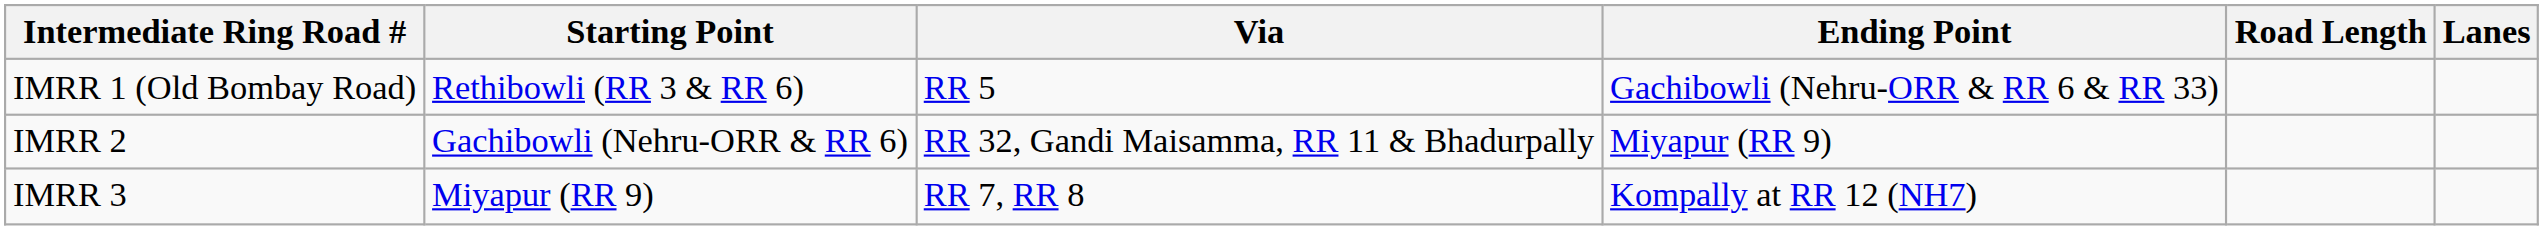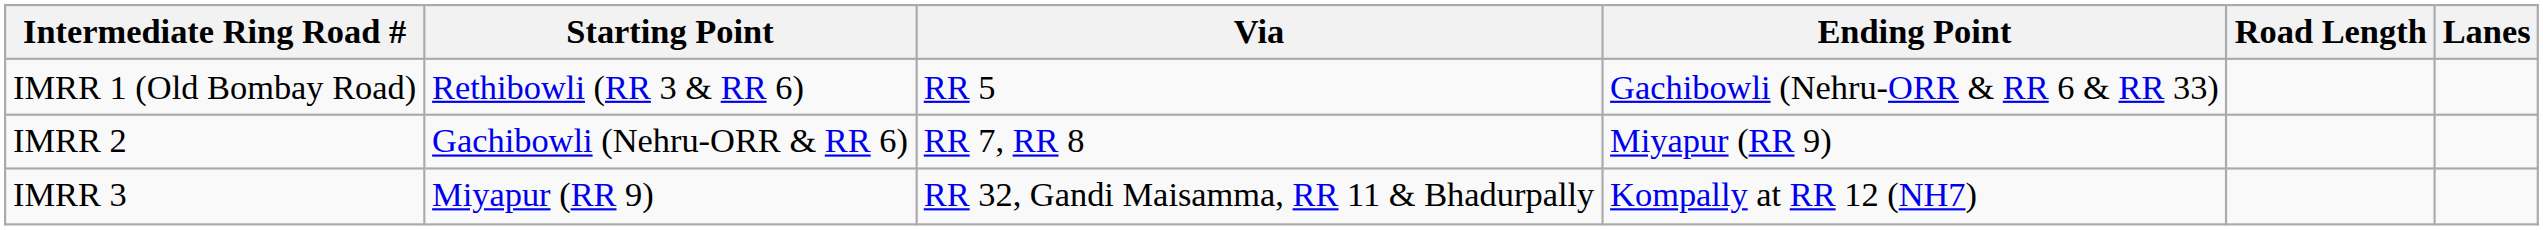IMRR 2 | Via: RR 32, Gandi Maisamma, RR 11 & Bhadurpally -> RR 7, RR 8
IMRR 3 | Via: RR 7, RR 8 -> RR 32, Gandi Maisamma, RR 11 & Bhadurpally
